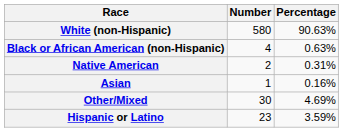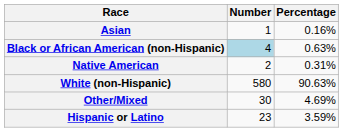rows swapped: White (non-Hispanic) <-> Asian
Black or African American (non-Hispanic) | Number: no background -> lightblue background
